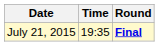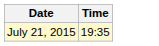- column: Round | Final
